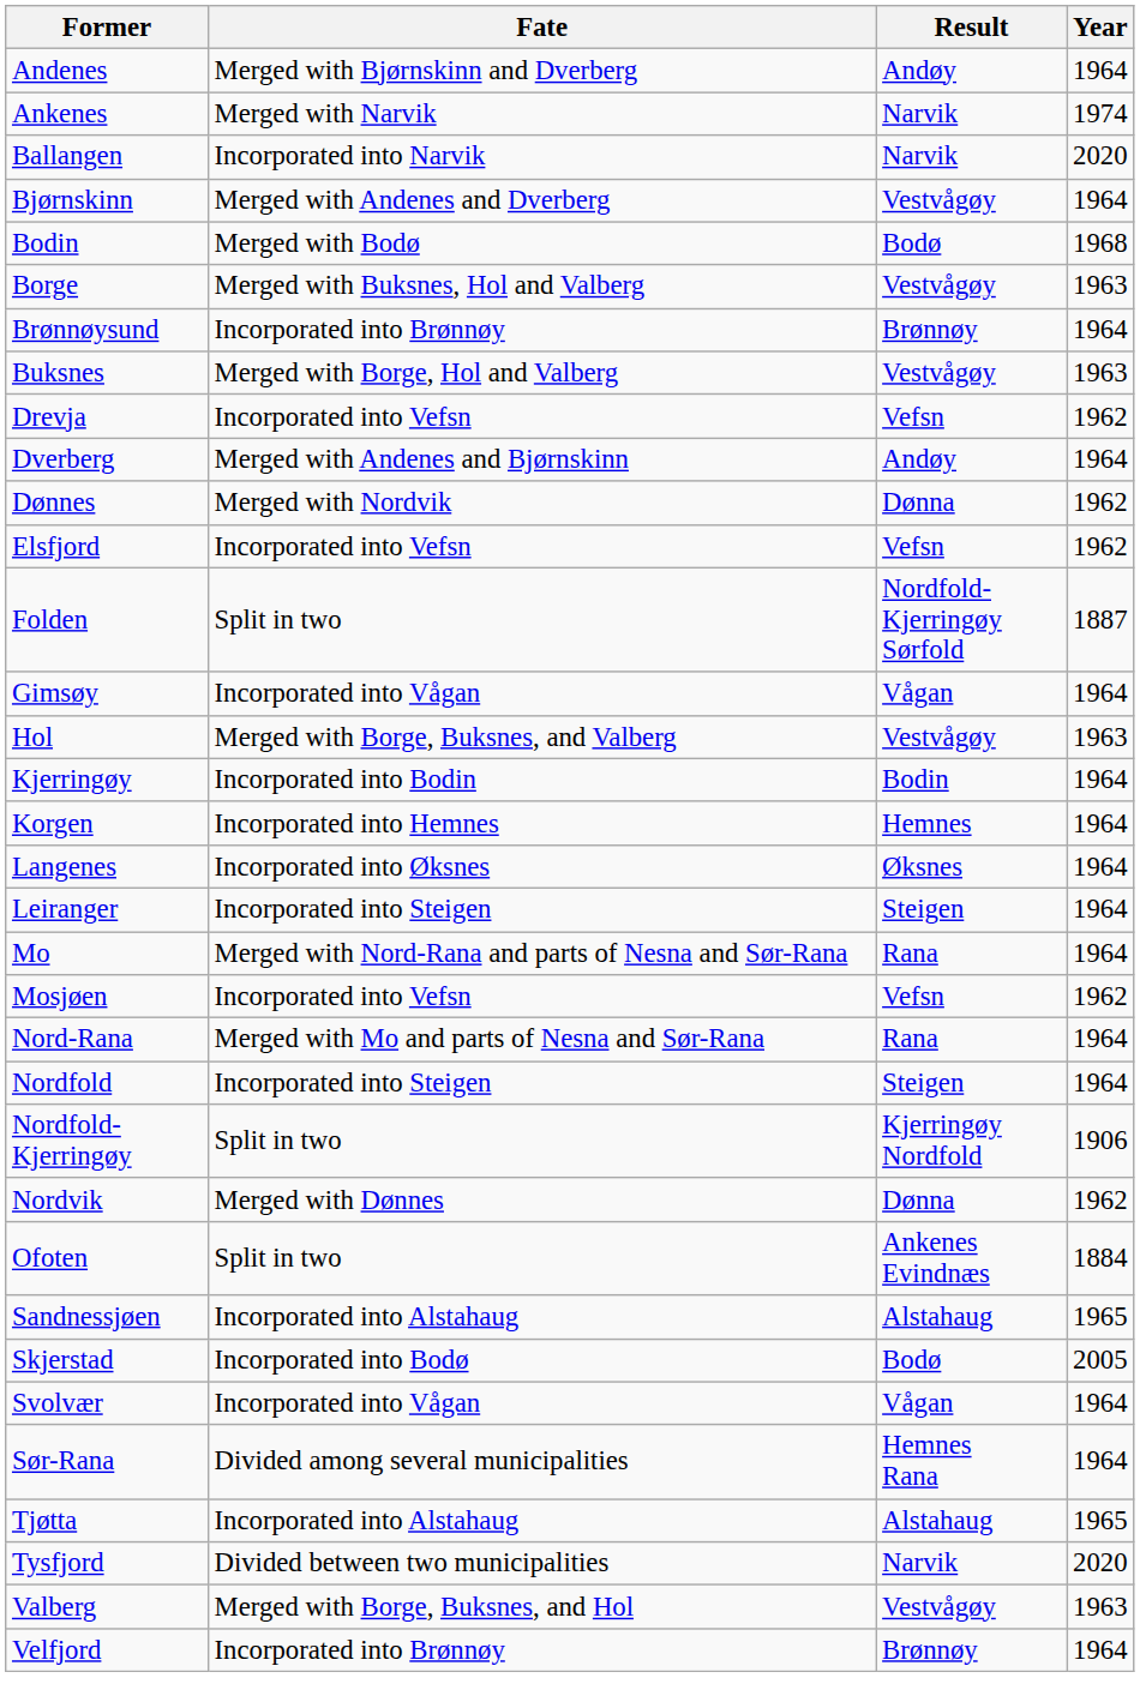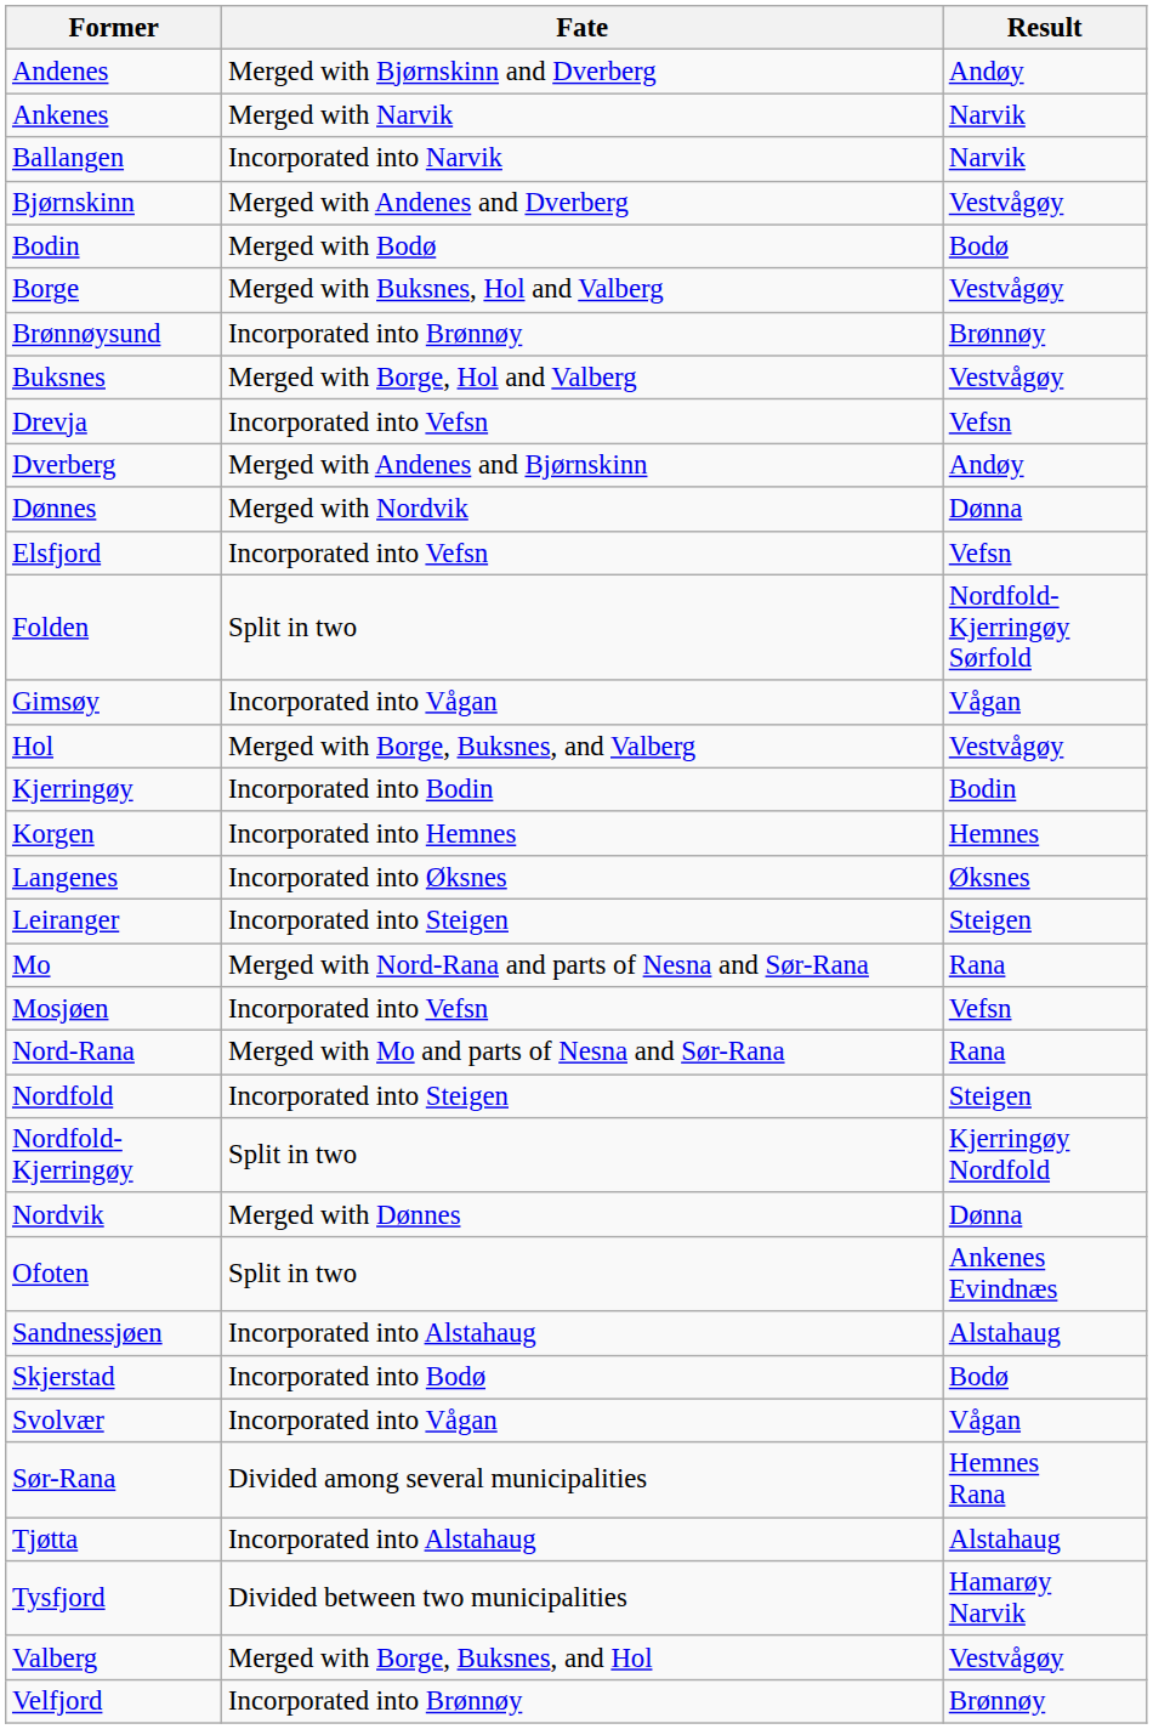- column: Year | 1964 | 1974 | 2020 | 1964 | 1968 | 1963 | 1964 | 1963 | 1962 | 1964 | 1962 | 1962 | 1887 | 1964 | 1963 | 1964 | 1964 | 1964 | 1964 | 1964 | 1962 | 1964 | 1964 | 1906 | 1962 | 1884 | 1965 | 2005 | 1964 | 1964 | 1965 | 2020 | 1963 | 1964
Tysfjord | Result: Narvik -> Hamarøy Narvik
